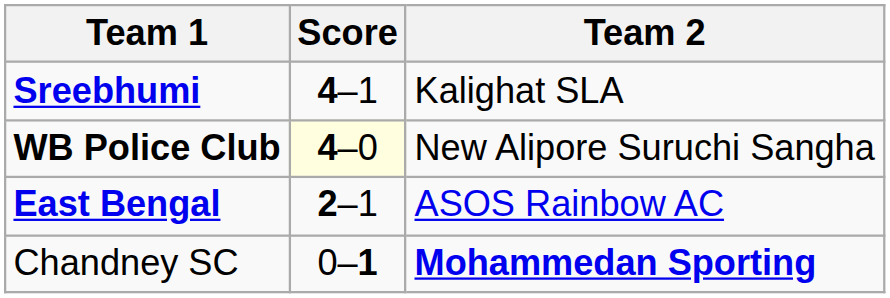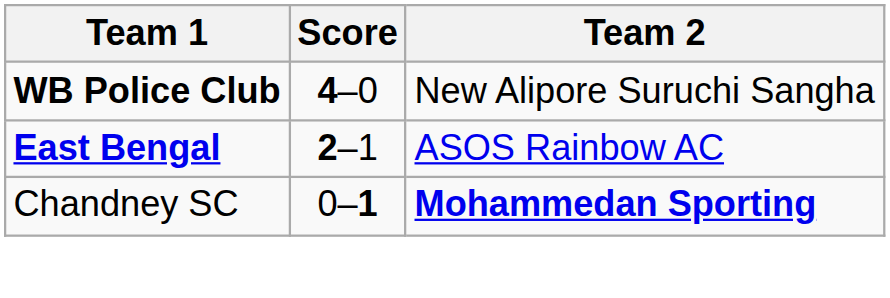- row: Sreebhumi | 4–1 | Kalighat SLA
WB Police Club | Score: lightyellow background -> no background
